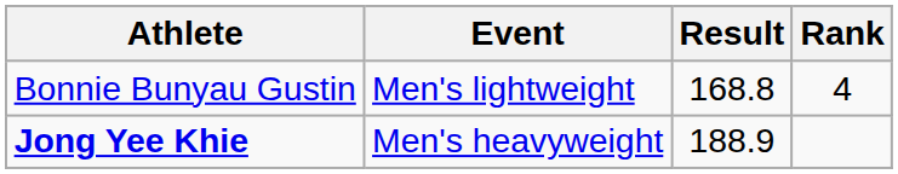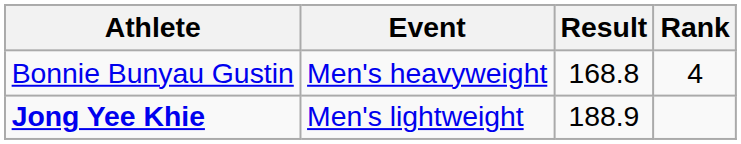Bonnie Bunyau Gustin | Event: Men's lightweight -> Men's heavyweight
Jong Yee Khie | Event: Men's heavyweight -> Men's lightweight
